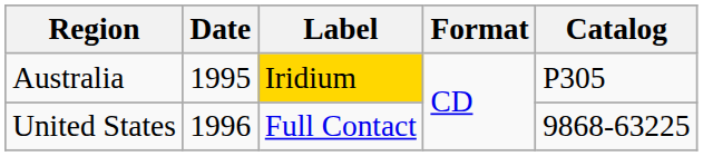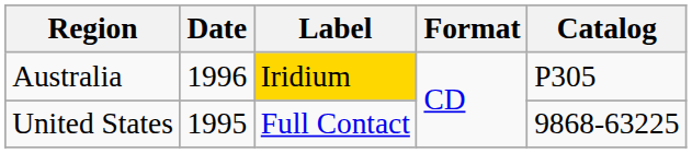Australia | Date: 1995 -> 1996
United States | Date: 1996 -> 1995
